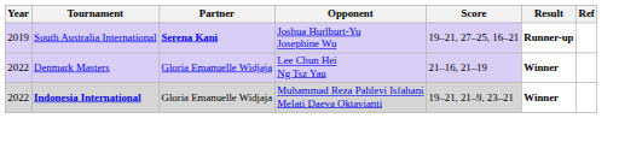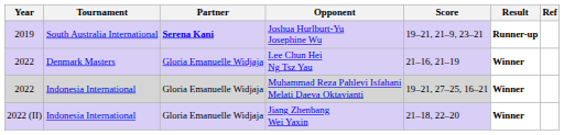Joshua Hurlburt-Yu Josephine Wu | Score: 19–21, 27–25, 16–21 -> 19–21, 21–9, 23–21
Muhammad Reza Pahlevi Isfahani Melati Daeva Oktavianti | Tournament: bold -> normal
Muhammad Reza Pahlevi Isfahani Melati Daeva Oktavianti | Score: 19–21, 21–9, 23–21 -> 19–21, 27–25, 16–21
+ row: 2022 (II) | Indonesia International | Gloria Emanuelle Widjaja | Jiang Zhenbang Wei Yaxin | 21–18, 22–20 | Winner
